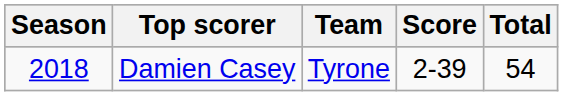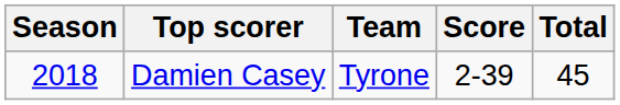Damien Casey | Total: 54 -> 45
